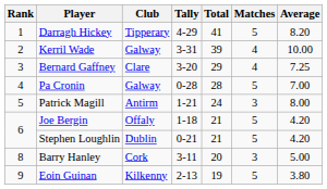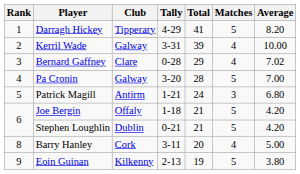Bernard Gaffney | Tally: 3-20 -> 0-28
Bernard Gaffney | Average: 7.25 -> 7.02
Pa Cronin | Tally: 0-28 -> 3-20
Patrick Magill | Average: 8.00 -> 6.80
Barry Hanley | Matches: 3 -> 4
